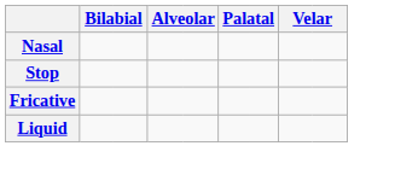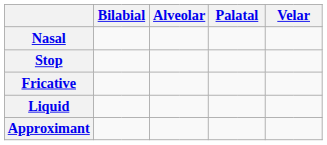+ row: Approximant
